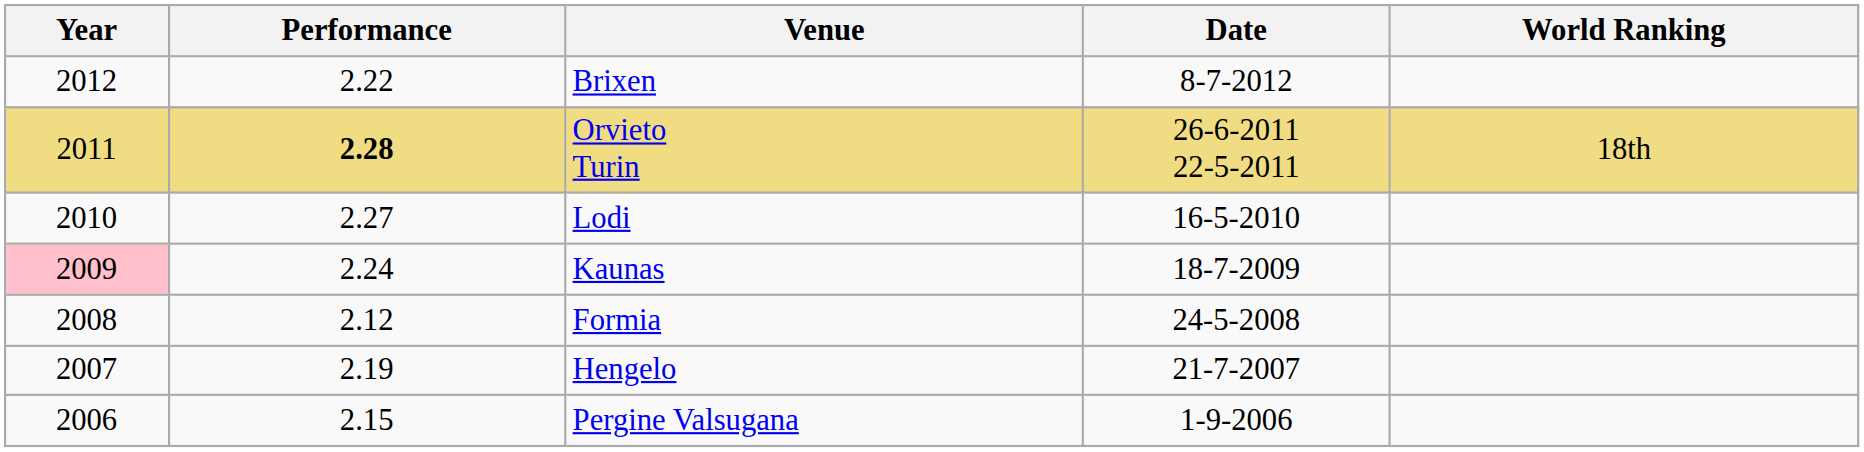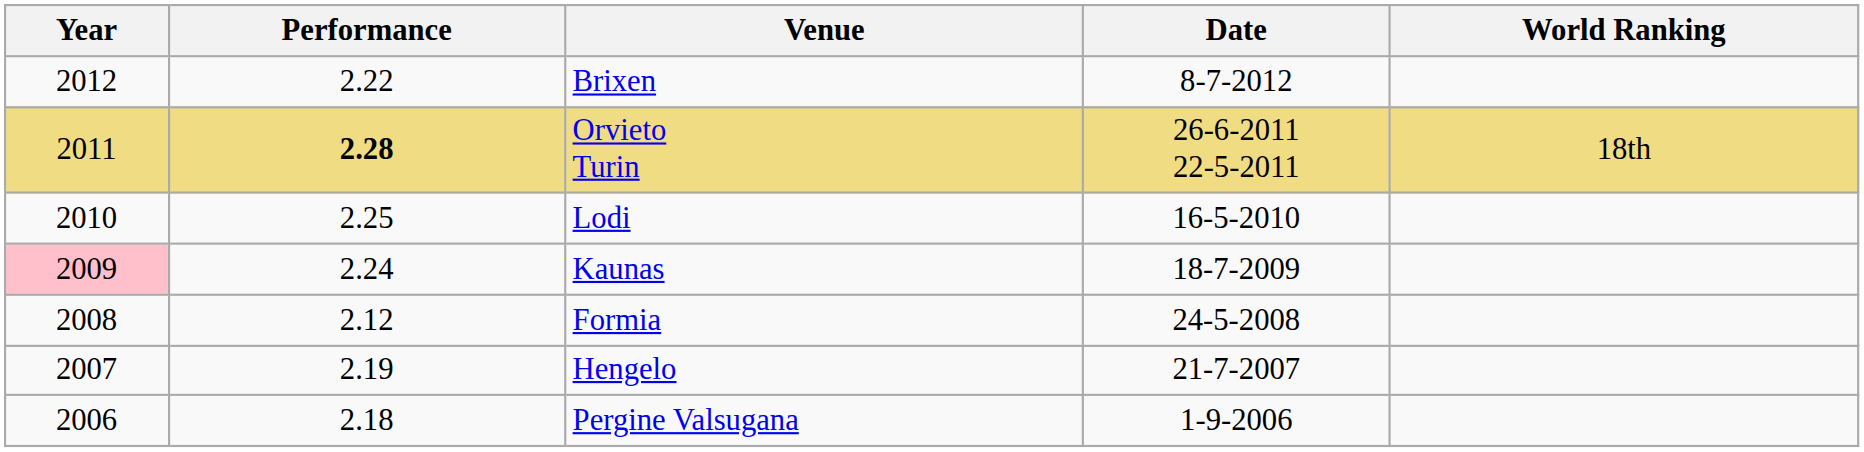Lodi | Performance: 2.27 -> 2.25
Pergine Valsugana | Performance: 2.15 -> 2.18
